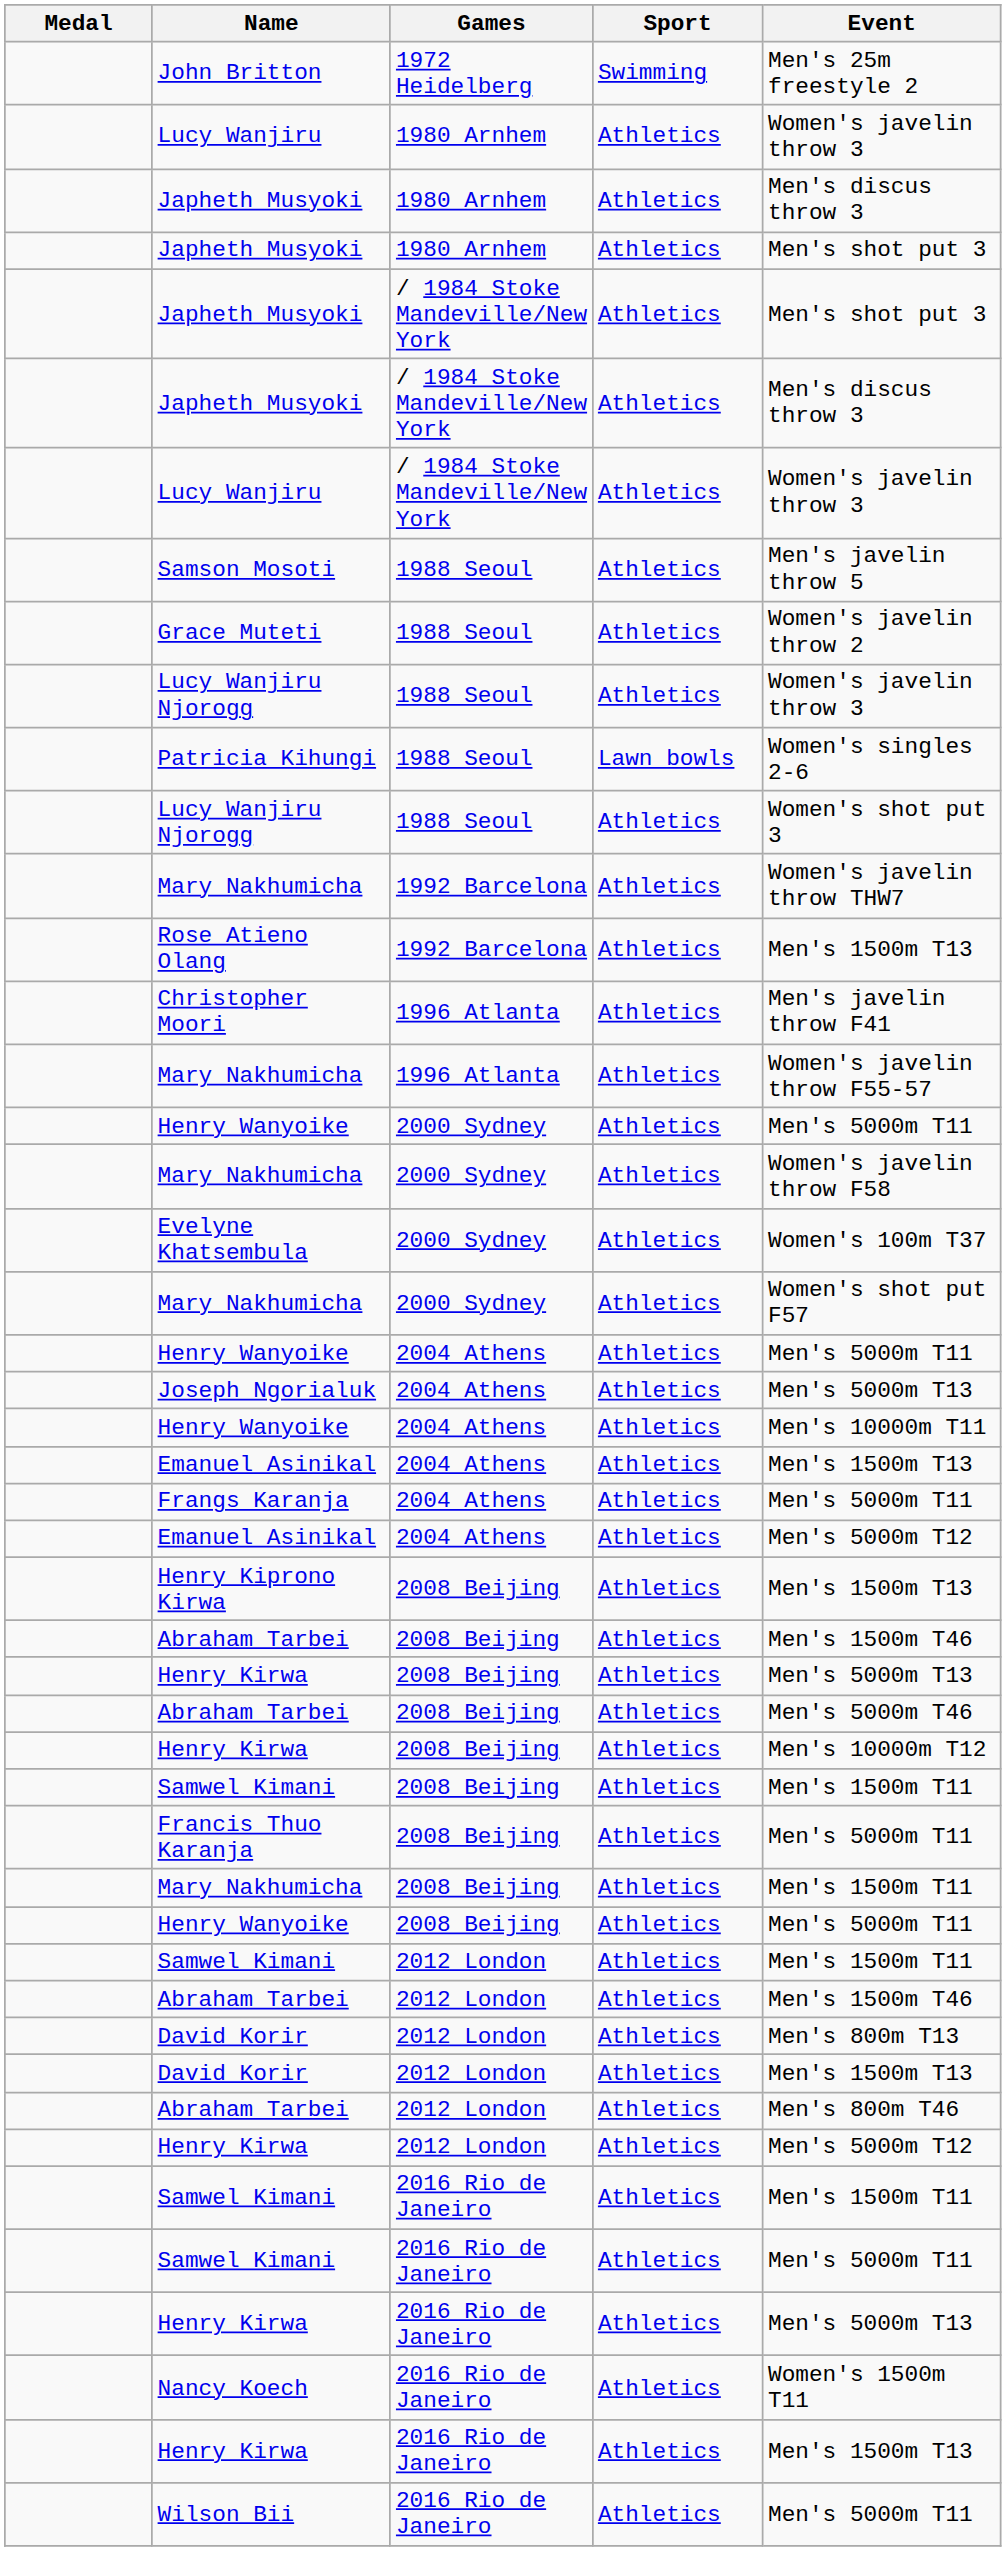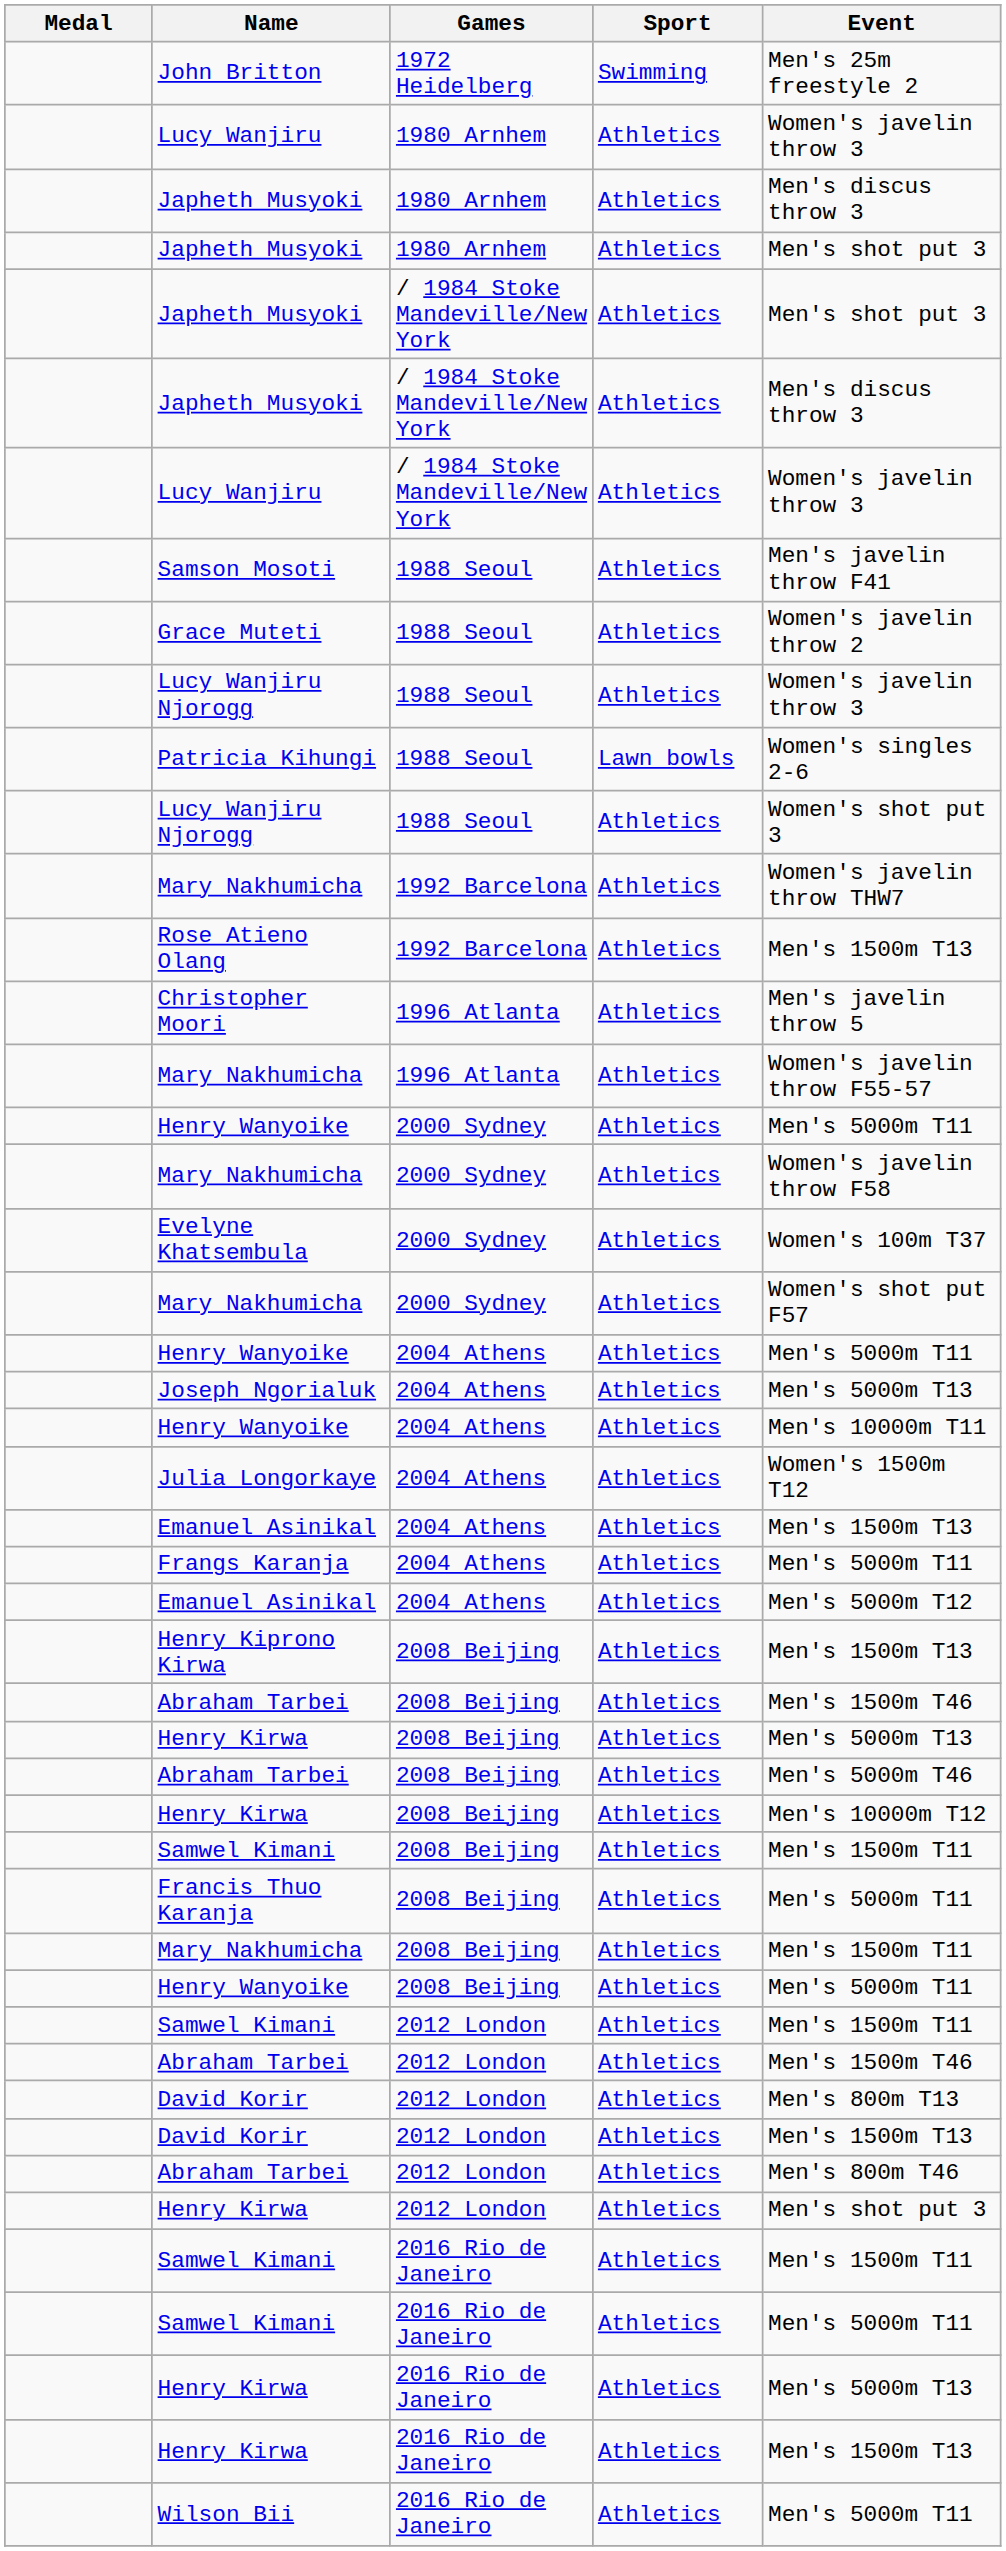Samson Mosoti | Event: Men's javelin throw 5 -> Men's javelin throw F41
Christopher Moori | Event: Men's javelin throw F41 -> Men's javelin throw 5
+ row: Julia Longorkaye | 2004 Athens | Athletics | Women's 1500m T12
Henry Kirwa / 2012 London | Event: Men's 5000m T12 -> Men's shot put 3
- row: Nancy Koech | 2016 Rio de Janeiro | Athletics | Women's 1500m T11
